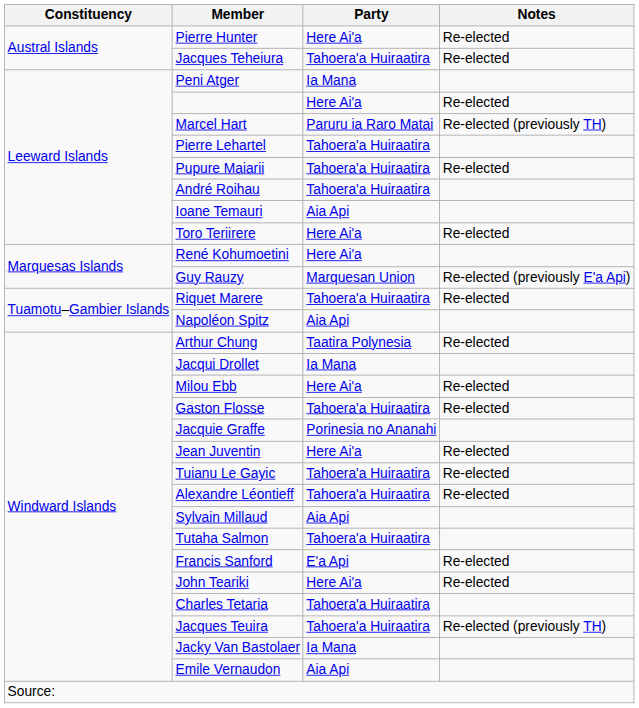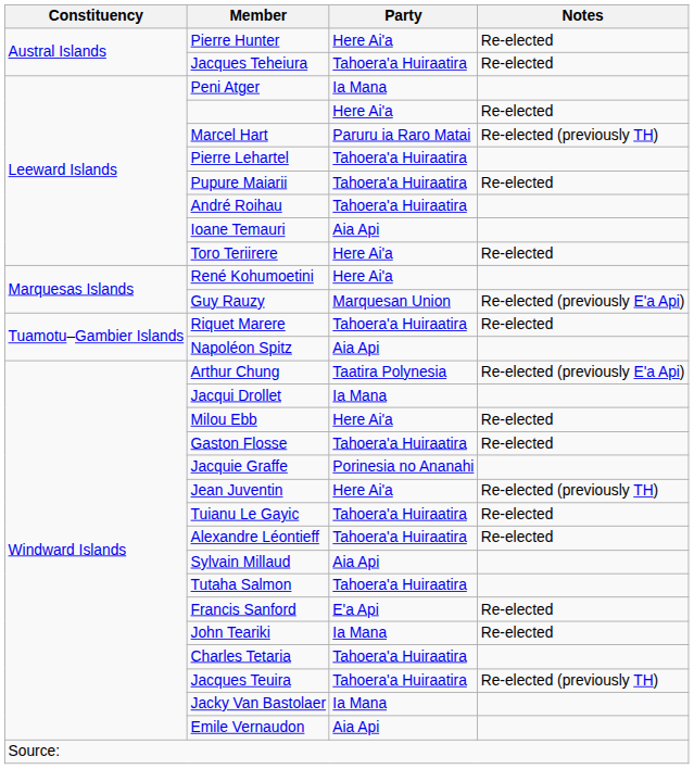Arthur Chung | Notes: Re-elected -> Re-elected (previously E'a Api)
Jean Juventin | Notes: Re-elected -> Re-elected (previously TH)
John Teariki | Party: Here Ai'a -> Ia Mana
